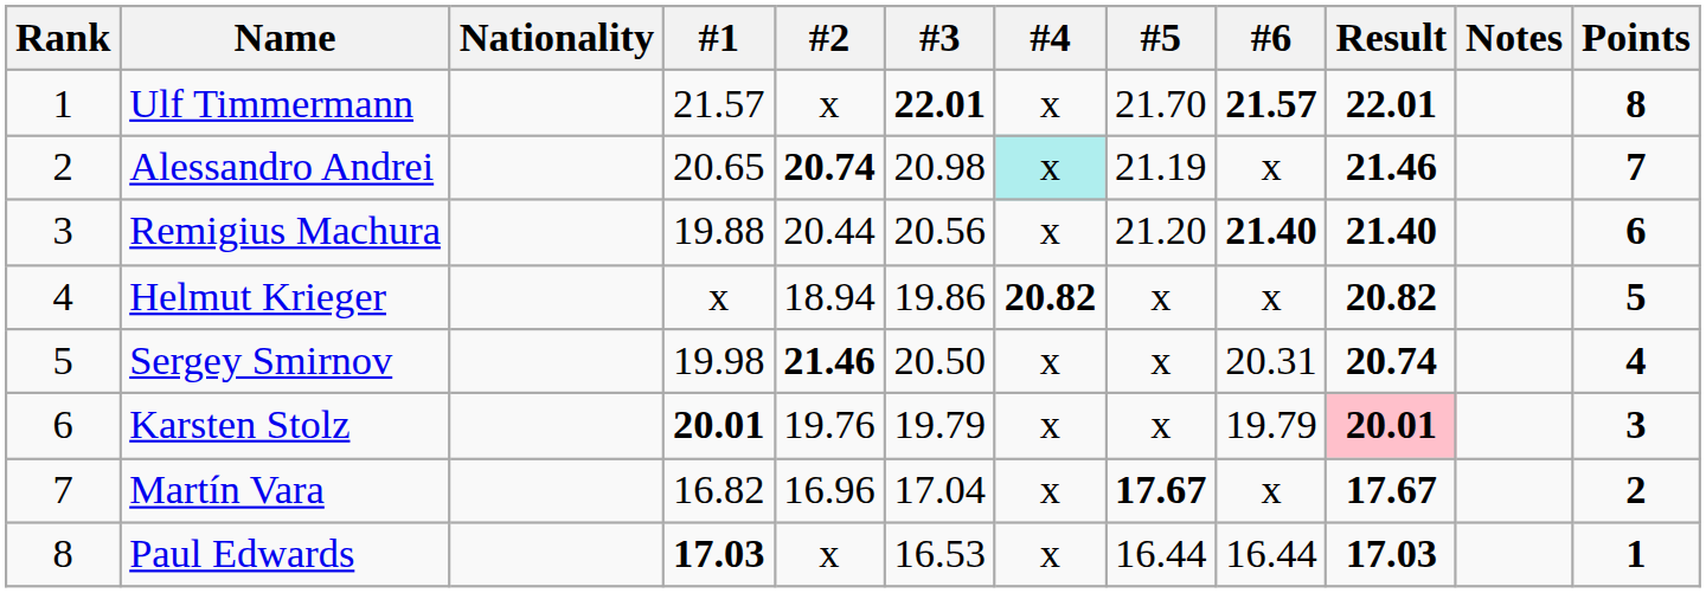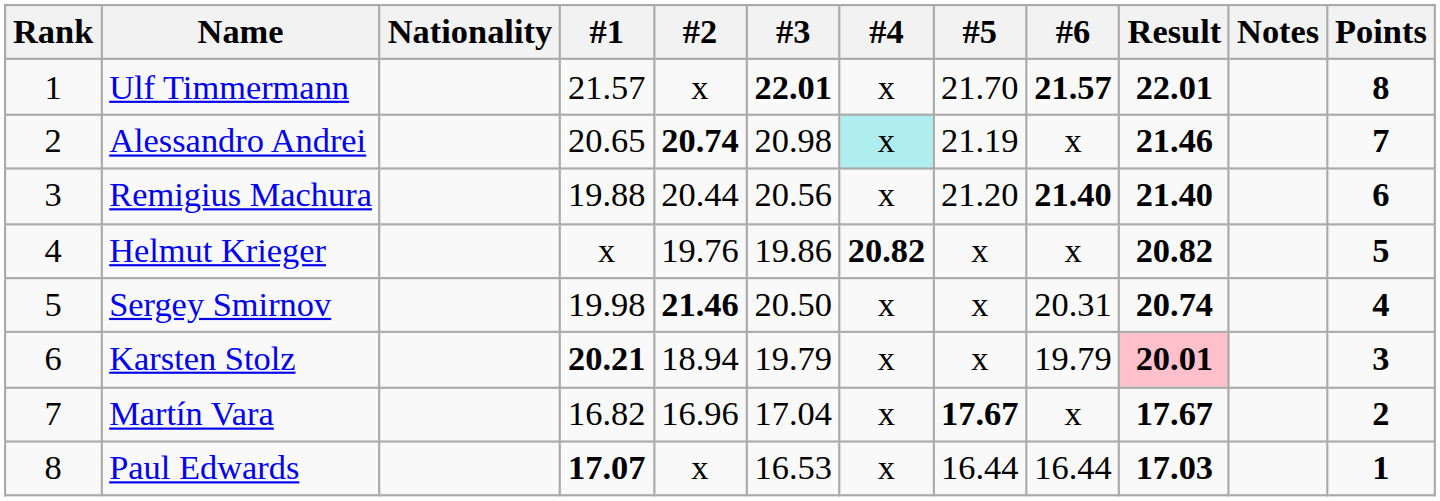Helmut Krieger | #2: 18.94 -> 19.76
Karsten Stolz | #1: 20.01 -> 20.21
Karsten Stolz | #2: 19.76 -> 18.94
Paul Edwards | #1: 17.03 -> 17.07
